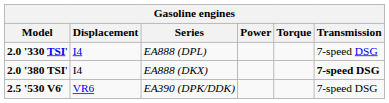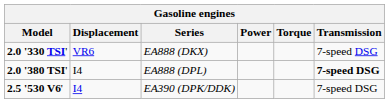2.0 '330 TSI' | Displacement: I4 -> VR6
2.0 '330 TSI' | Series: EA888 (DPL) -> EA888 (DKX)
2.0 '380 TSI' | Series: EA888 (DKX) -> EA888 (DPL)
2.5 '530 V6' | Displacement: VR6 -> I4
